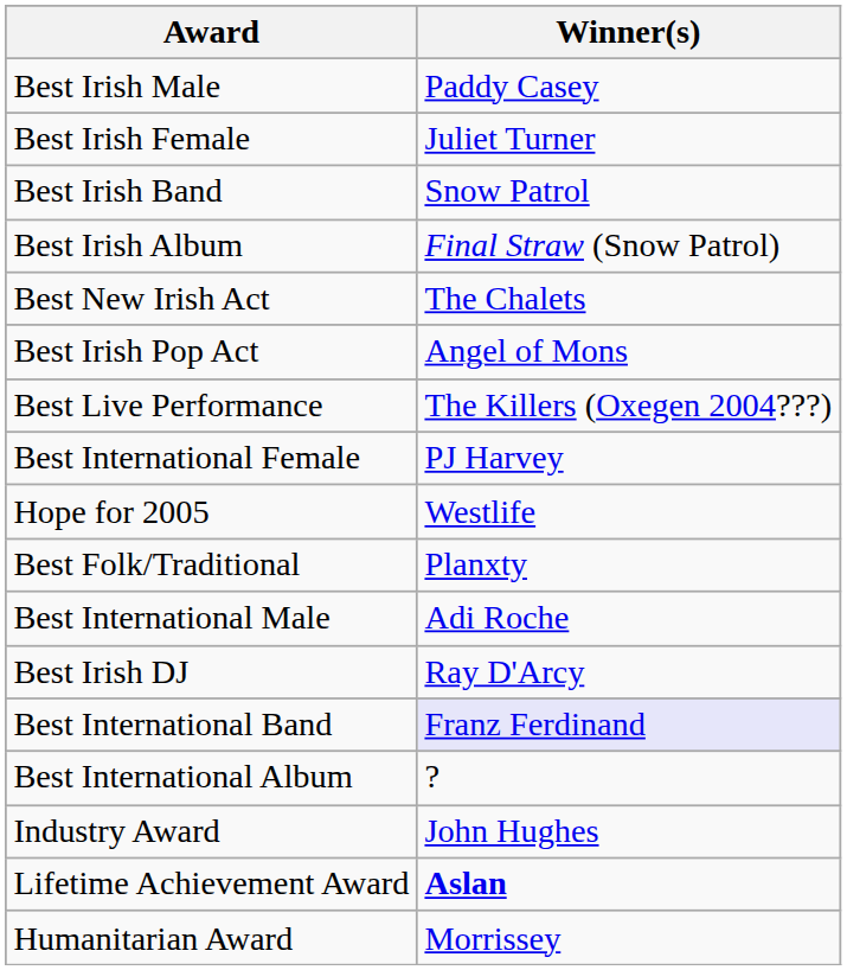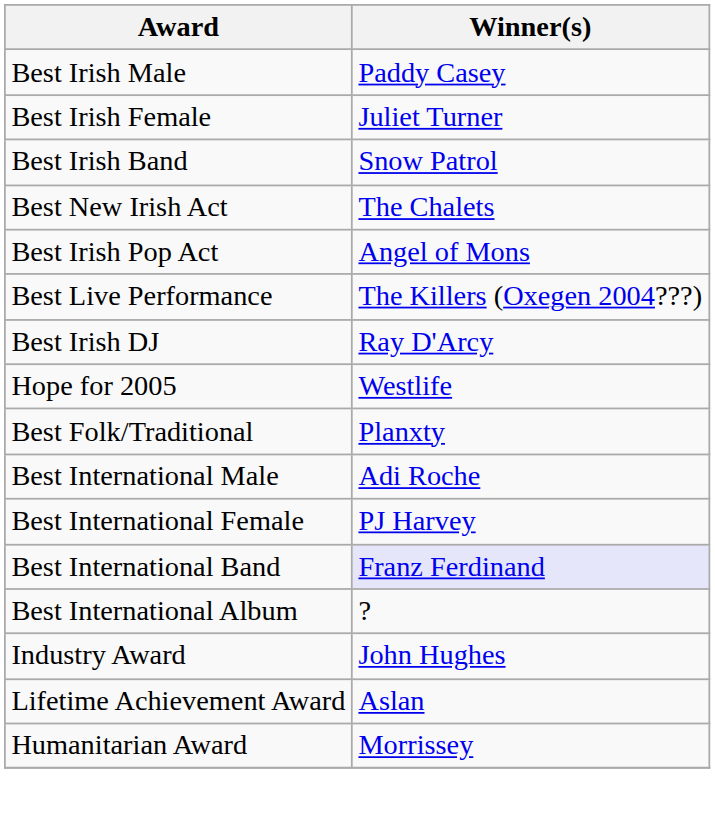- row: Best Irish Album | Final Straw (Snow Patrol)
rows swapped: Best Irish DJ <-> Best International Female
Lifetime Achievement Award | Winner(s): bold -> normal
